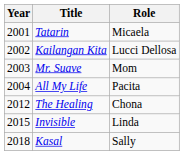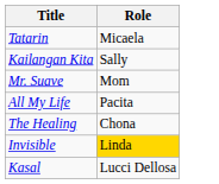- column: Year | 2001 | 2002 | 2003 | 2004 | 2012 | 2015 | 2018
Kailangan Kita | Role: Lucci Dellosa -> Sally
Invisible | Role: no background -> gold background
Kasal | Role: Sally -> Lucci Dellosa
